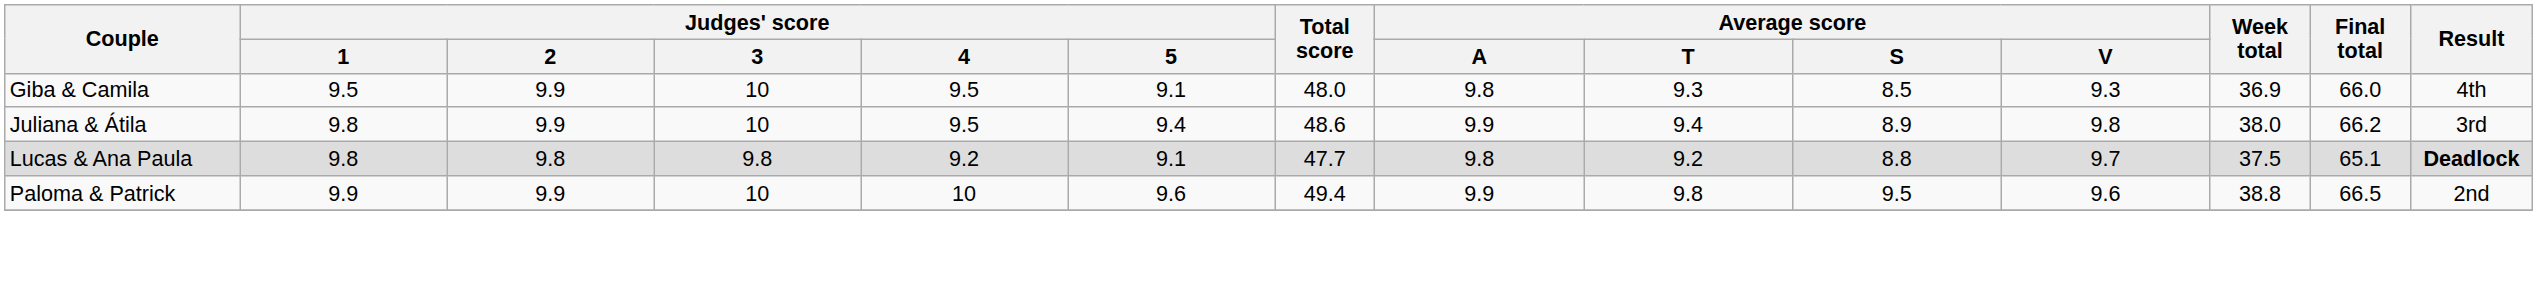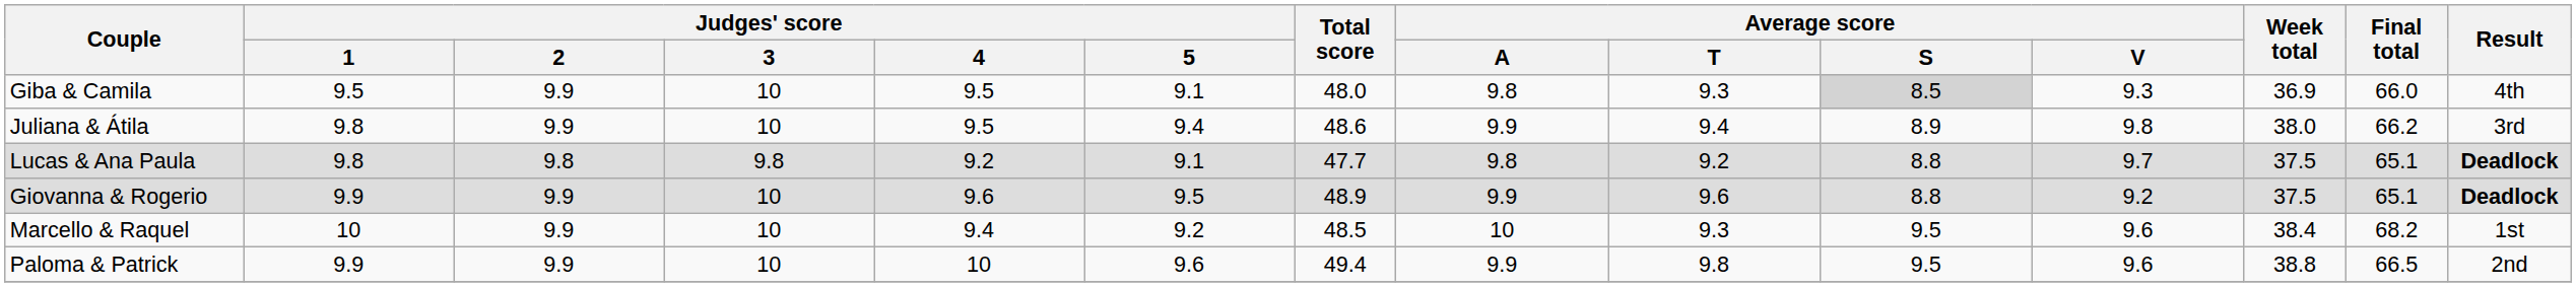Giba & Camila | Average score / S: no background -> lightgrey background
+ row: Giovanna & Rogerio | 9.9 | 9.9 | 10 | 9.6 | 9.5 | 48.9 | 9.9 | 9.6 | 8.8 | 9.2 | 37.5 | 65.1 | Deadlock
+ row: Marcello & Raquel | 10 | 9.9 | 10 | 9.4 | 9.2 | 48.5 | 10 | 9.3 | 9.5 | 9.6 | 38.4 | 68.2 | 1st
